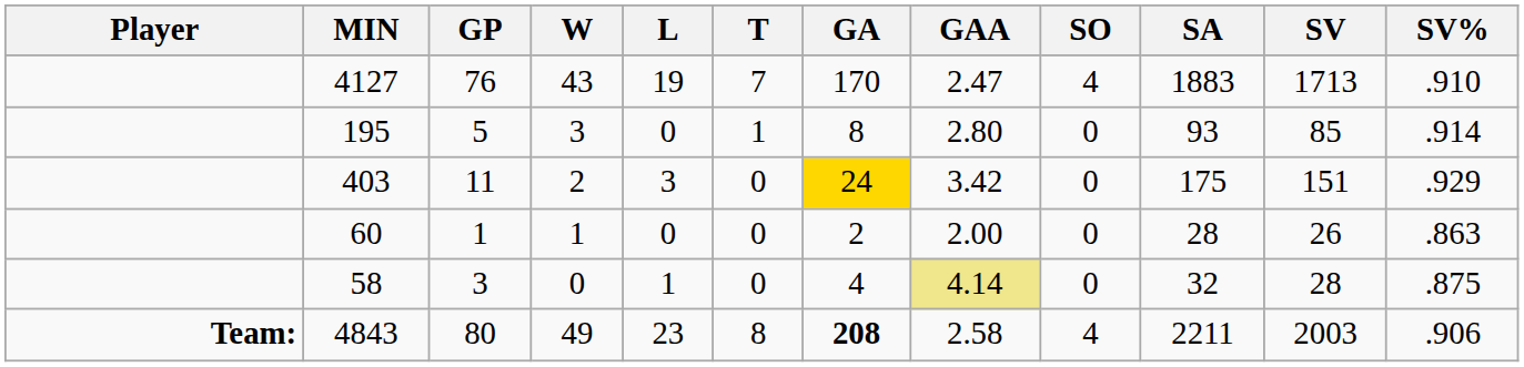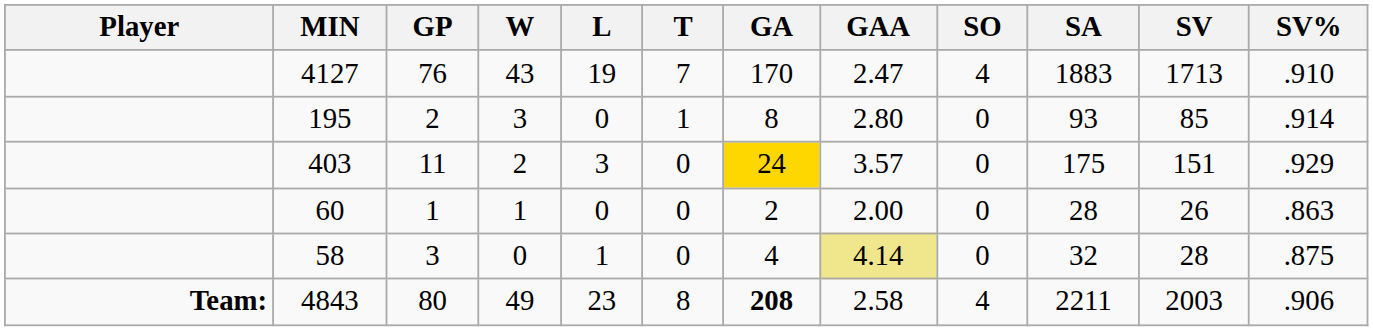195 | GP: 5 -> 2
403 | GAA: 3.42 -> 3.57
